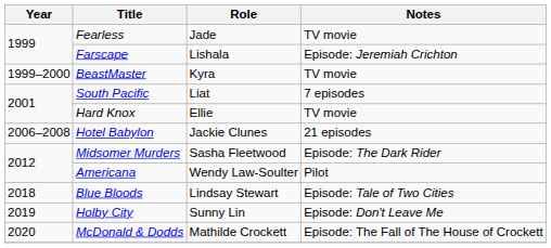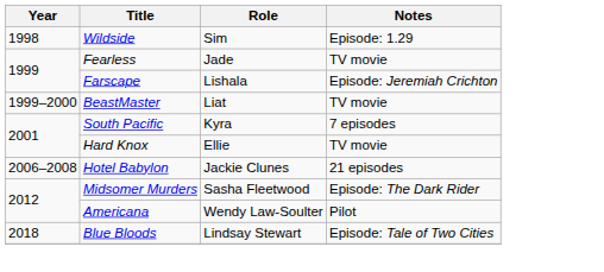+ row: 1998 | Wildside | Sim | Episode: 1.29
BeastMaster | Role: Kyra -> Liat
South Pacific | Role: Liat -> Kyra
- row: 2019 | Holby City | Sunny Lin | Episode: Don't Leave Me
- row: 2020 | McDonald & Dodds | Mathilde Crockett | Episode: The Fall of The House of Crockett
